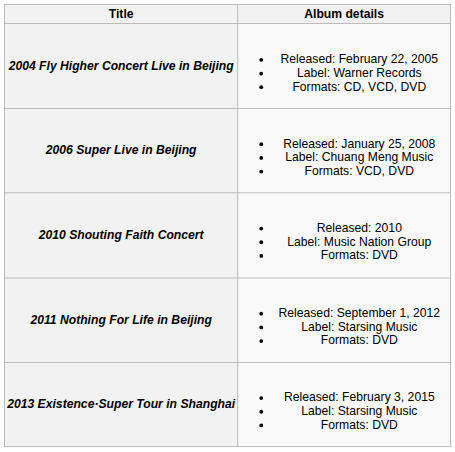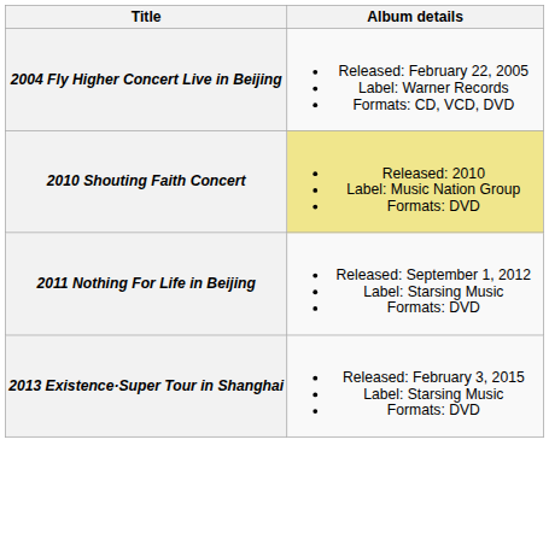- row: 2006 Super Live in Beijing | Released: January 25, 2008 Label: Chuang Meng Music Formats: VCD, DVD
2010 Shouting Faith Concert | Album details: no background -> khaki background
